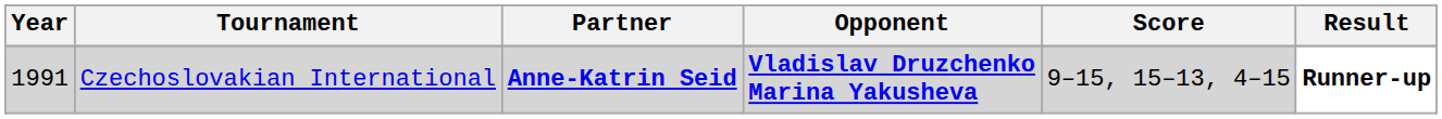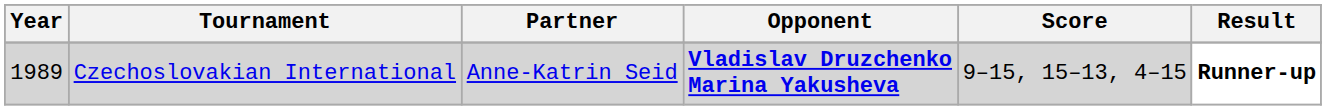Czechoslovakian International | Year: 1991 -> 1989
Czechoslovakian International | Partner: bold -> normal
